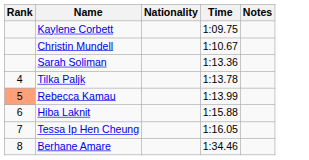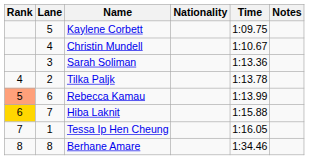+ column: Lane | 5 | 4 | 3 | 2 | 6 | 7 | 1 | 8
Hiba Laknit | Rank: no background -> gold background
